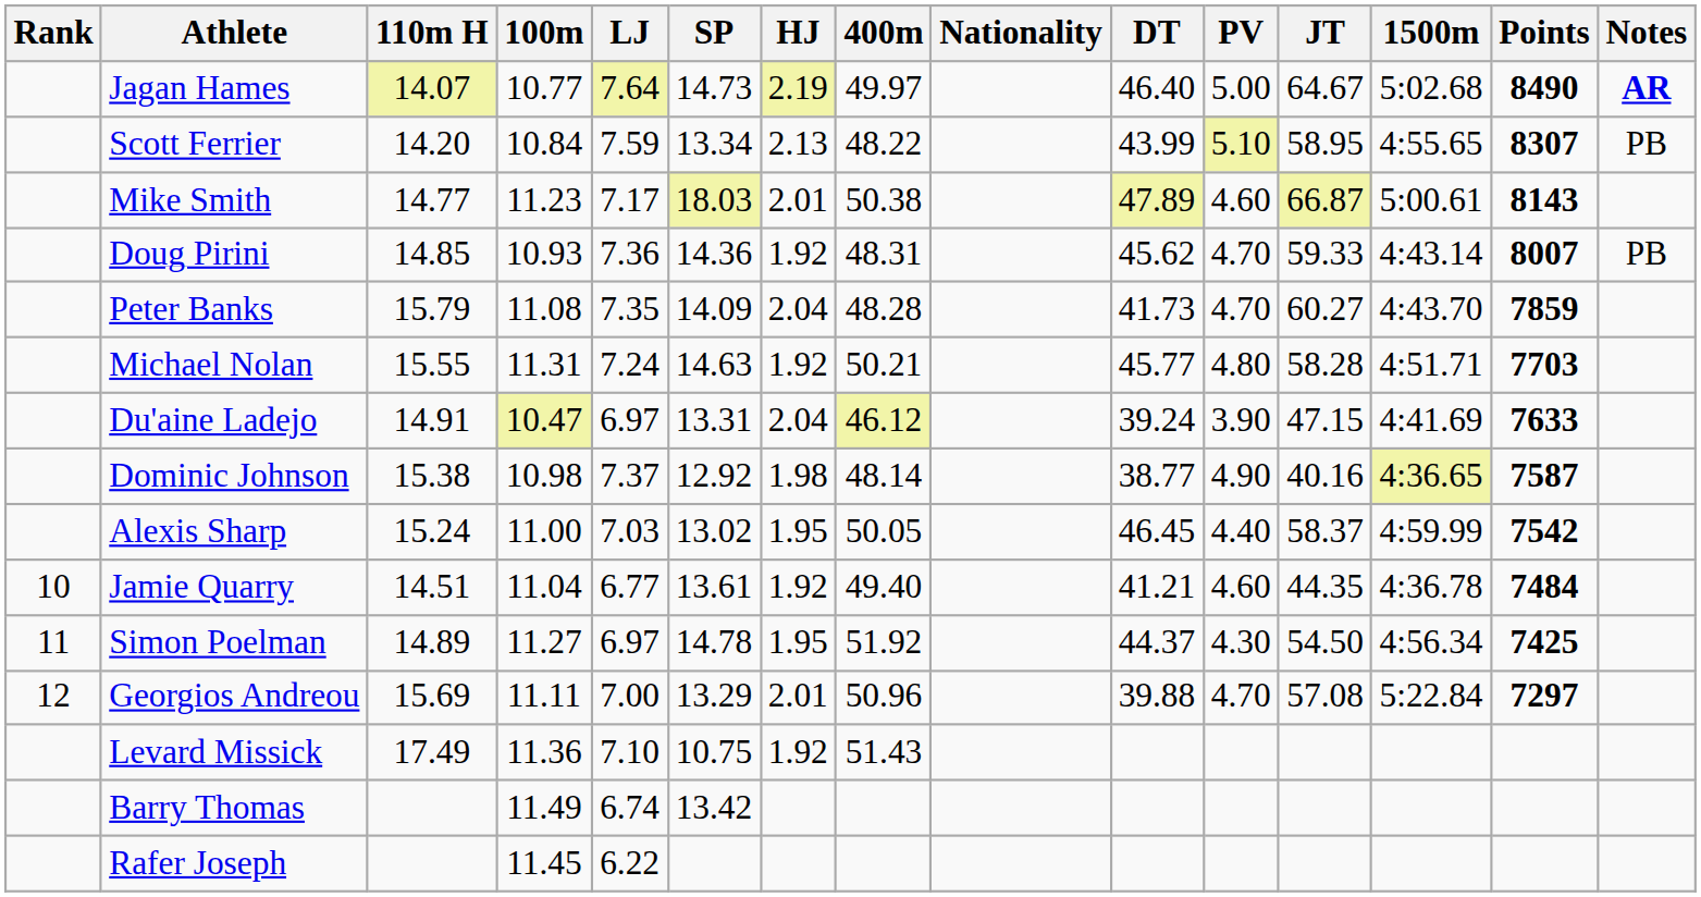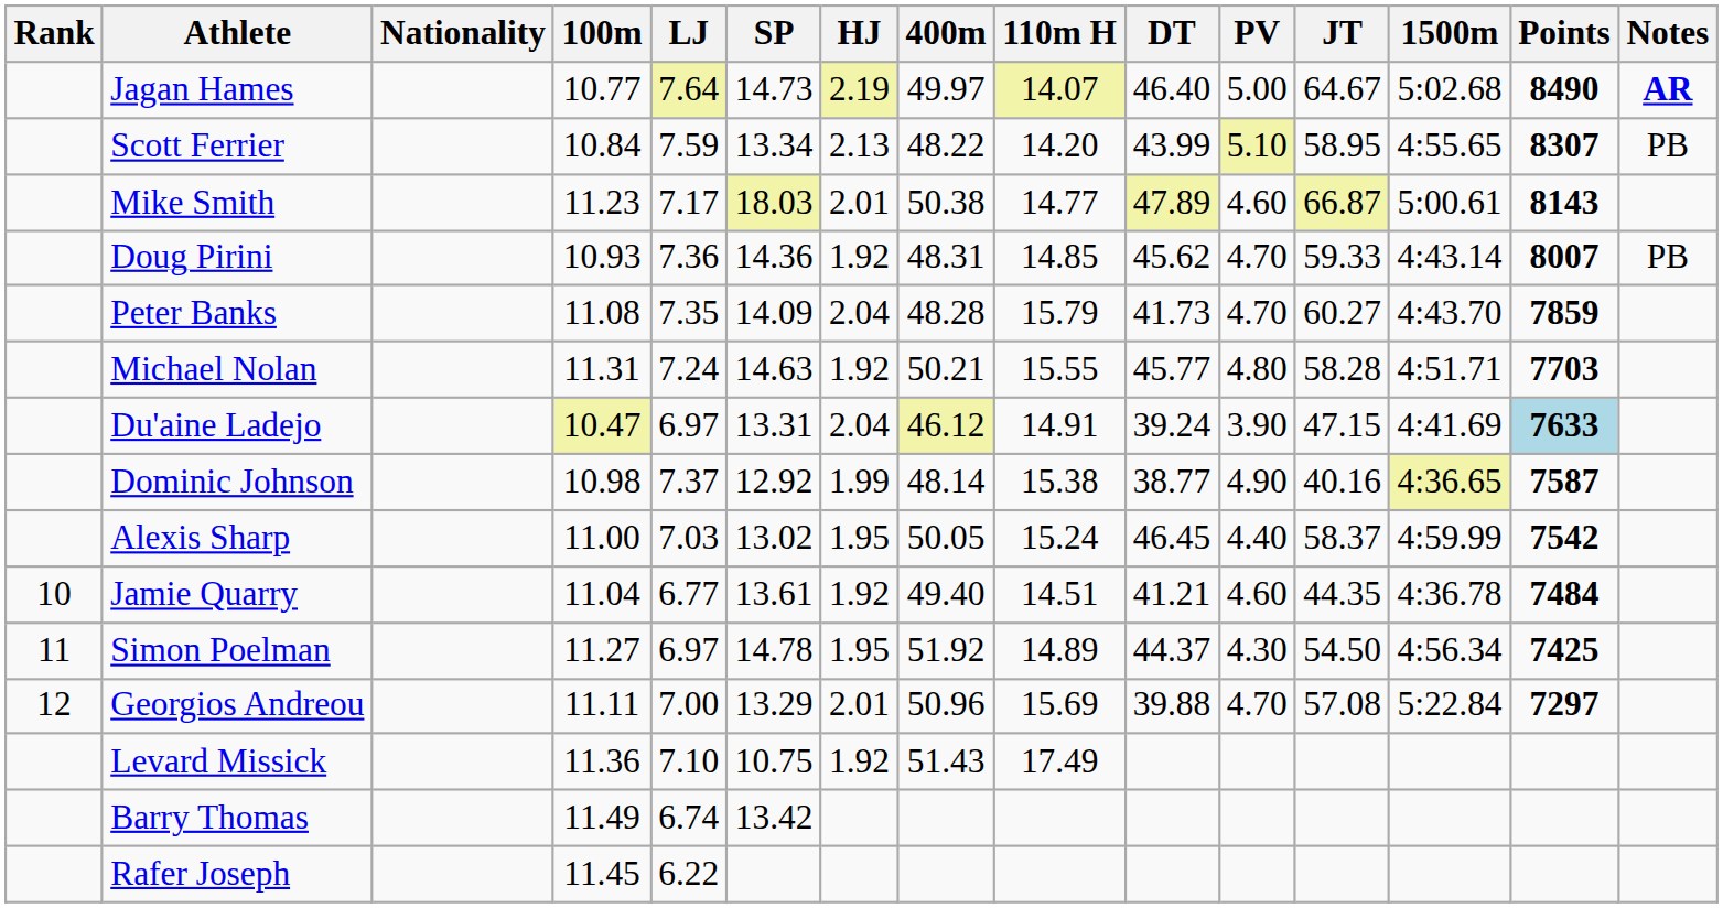columns swapped: Nationality <-> 110m H
Du'aine Ladejo | Points: no background -> lightblue background
Dominic Johnson | HJ: 1.98 -> 1.99
